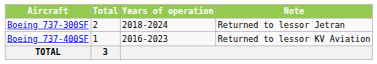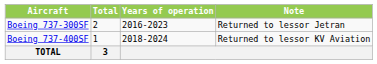Boeing 737-300SF | Years of operation: 2018-2024 -> 2016-2023
Boeing 737-400SF | Years of operation: 2016-2023 -> 2018-2024
